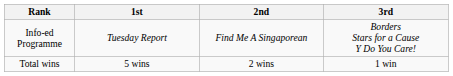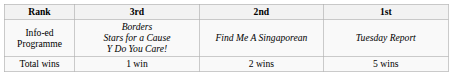columns swapped: 1st <-> 3rd
